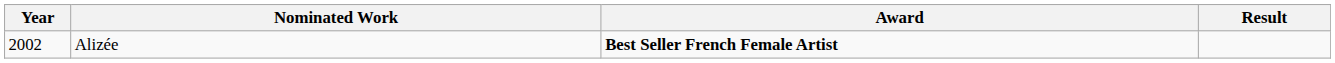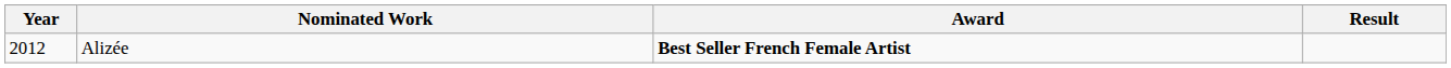Alizée | Year: 2002 -> 2012
